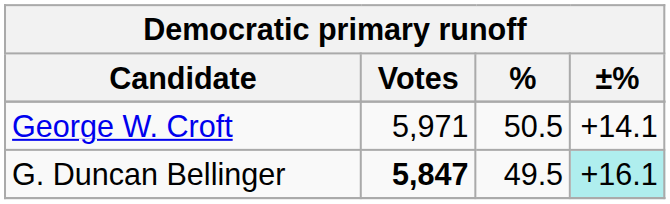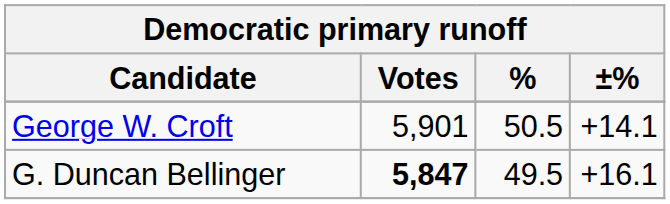George W. Croft | Votes: 5,971 -> 5,901
G. Duncan Bellinger | ±%: paleturquoise background -> no background
